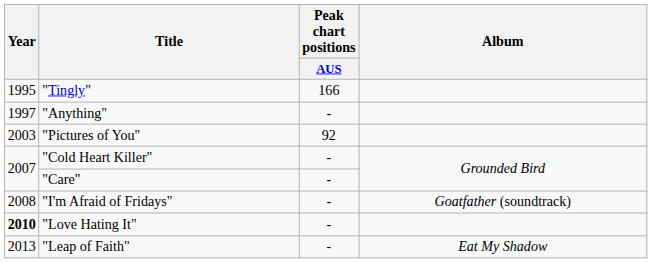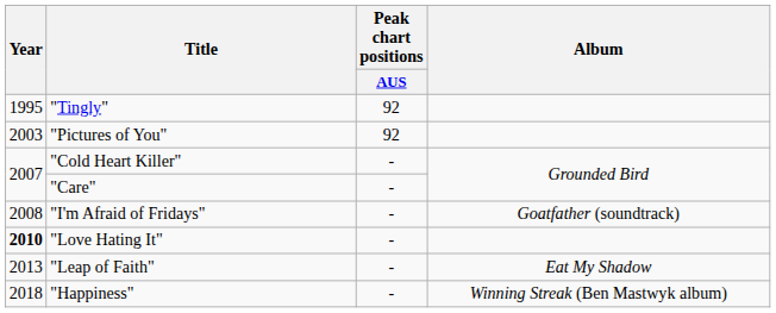"Tingly" | Peak chart positions / AUS: 166 -> 92
- row: 1997 | "Anything" | -
+ row: 2018 | "Happiness" | - | Winning Streak (Ben Mastwyk album)
